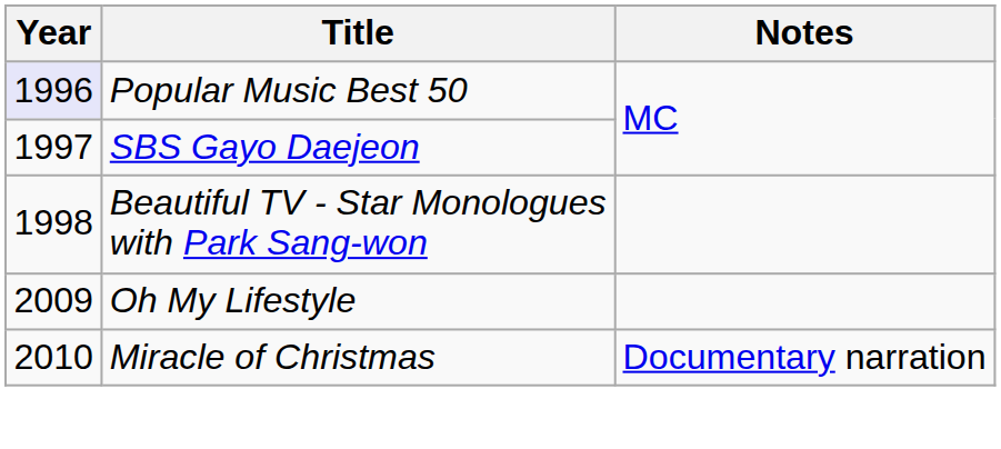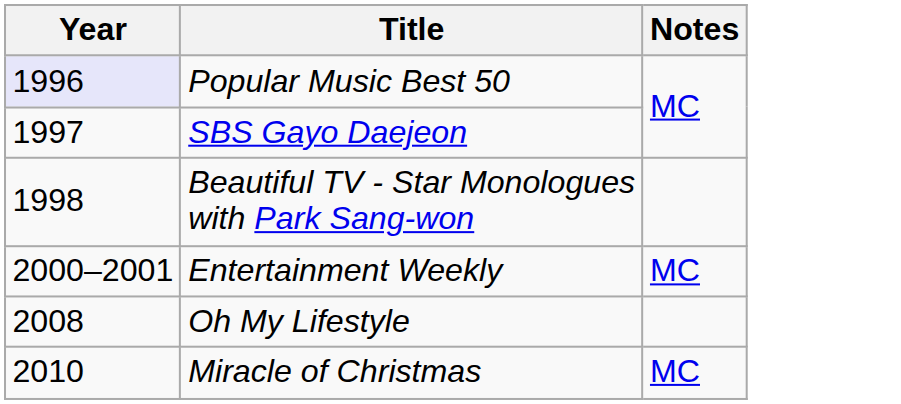+ row: 2000–2001 | Entertainment Weekly | MC
Oh My Lifestyle | Year: 2009 -> 2008
Miracle of Christmas | Notes: Documentary narration -> MC
